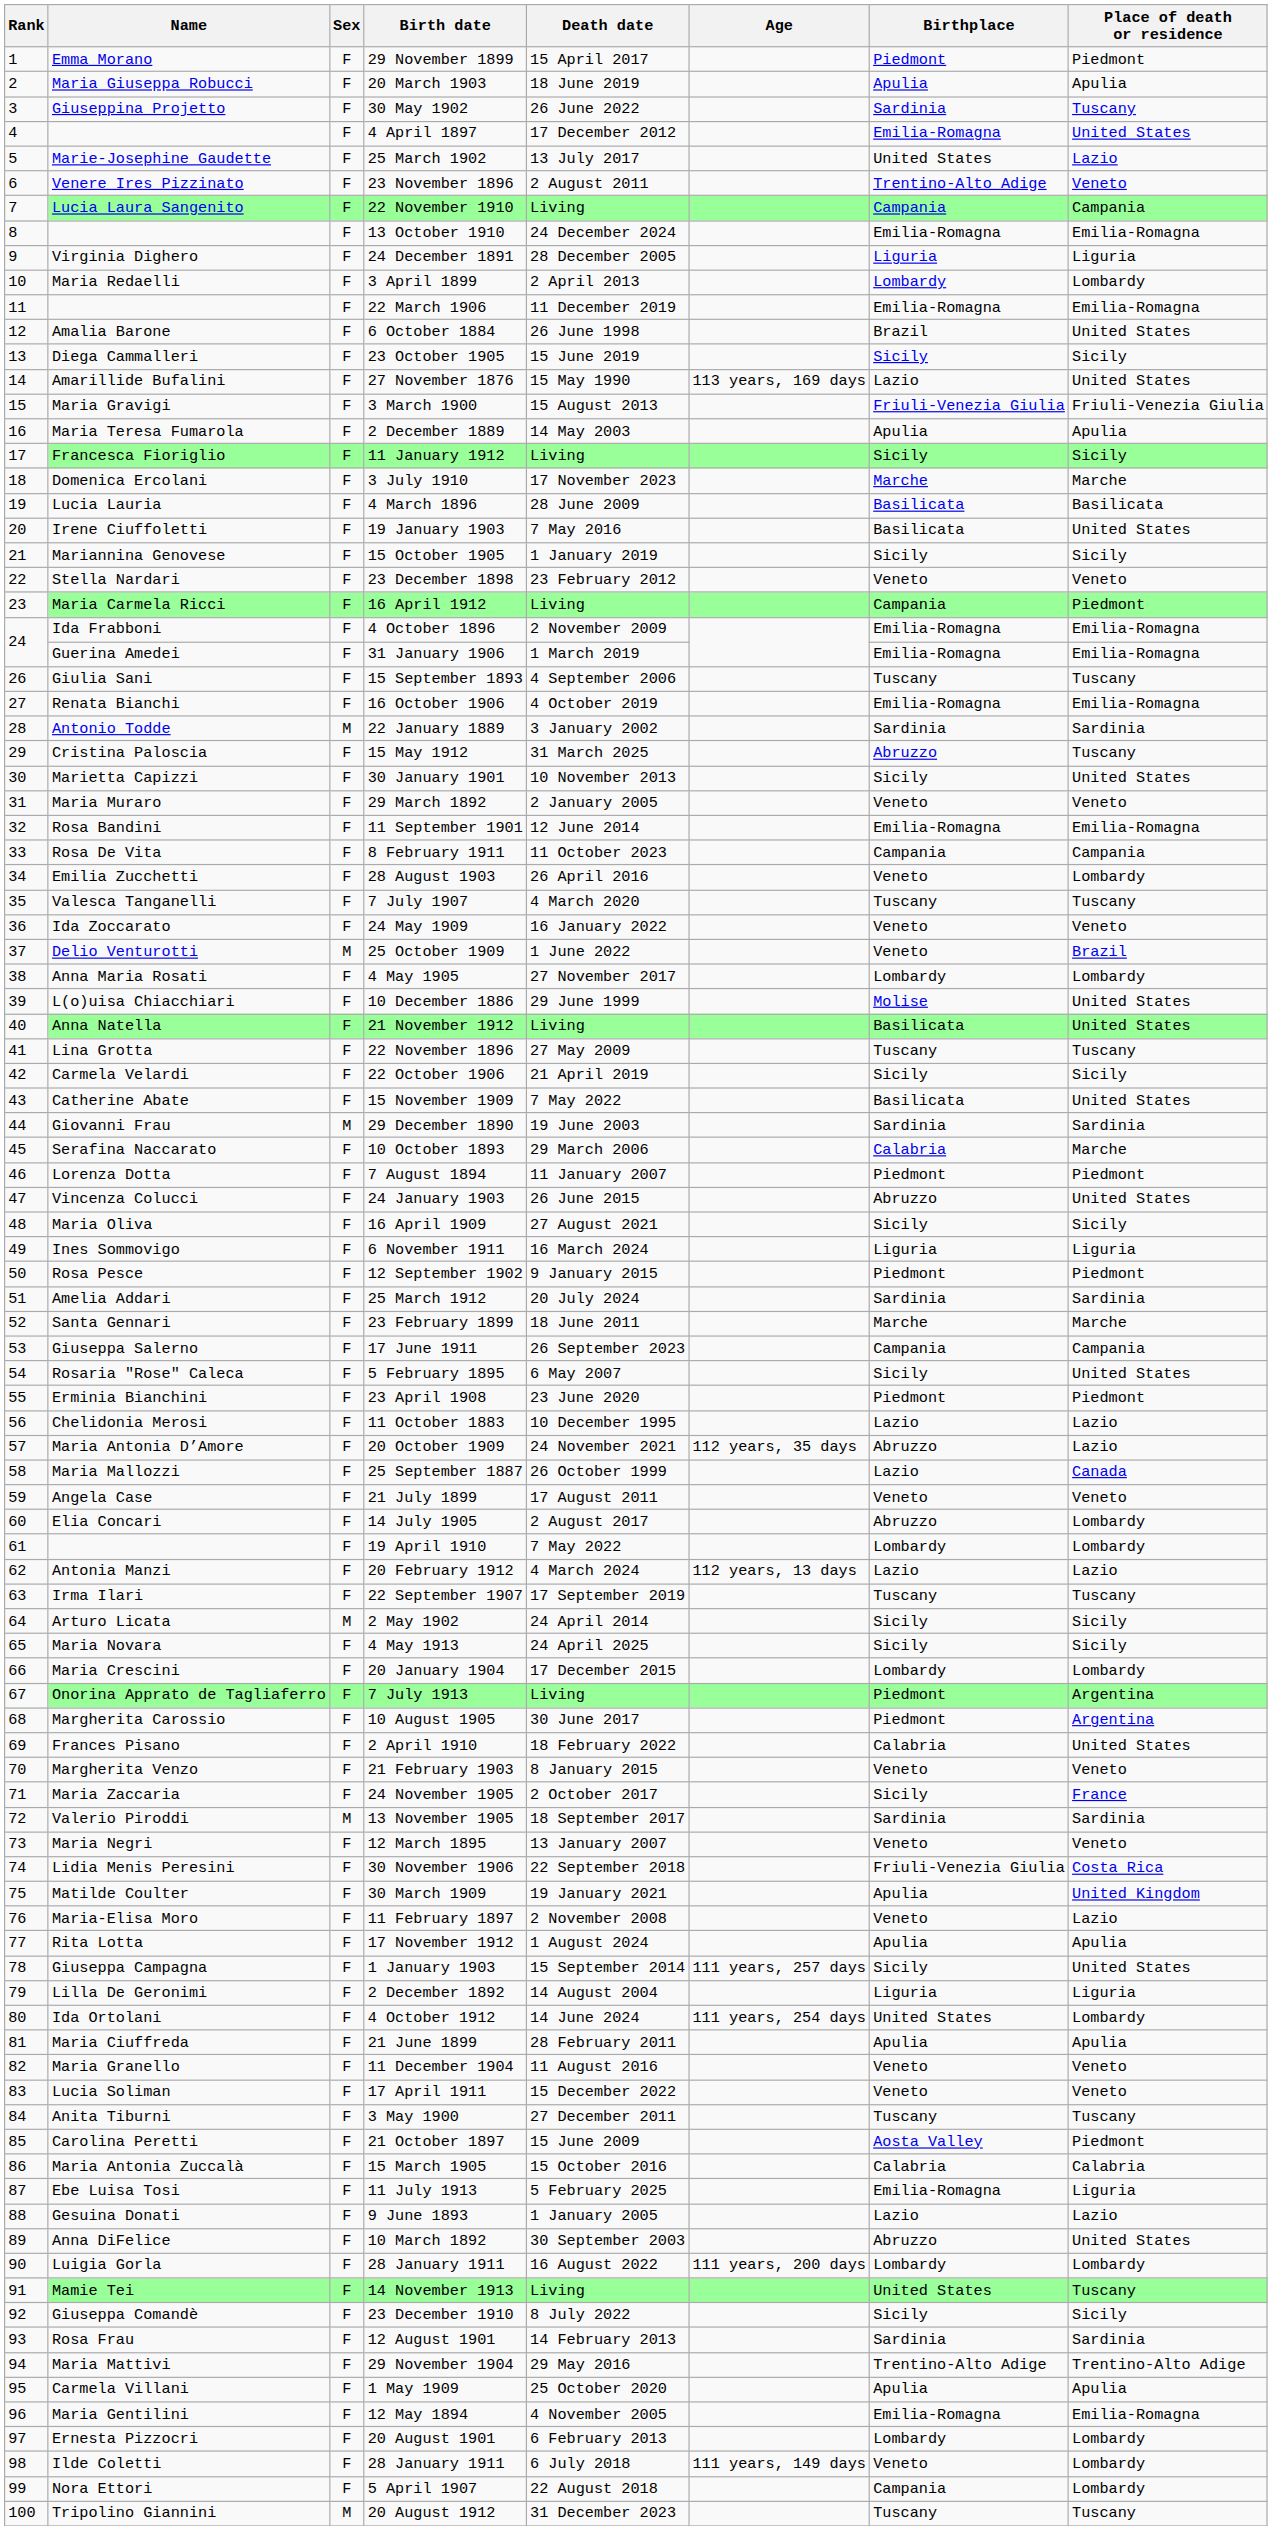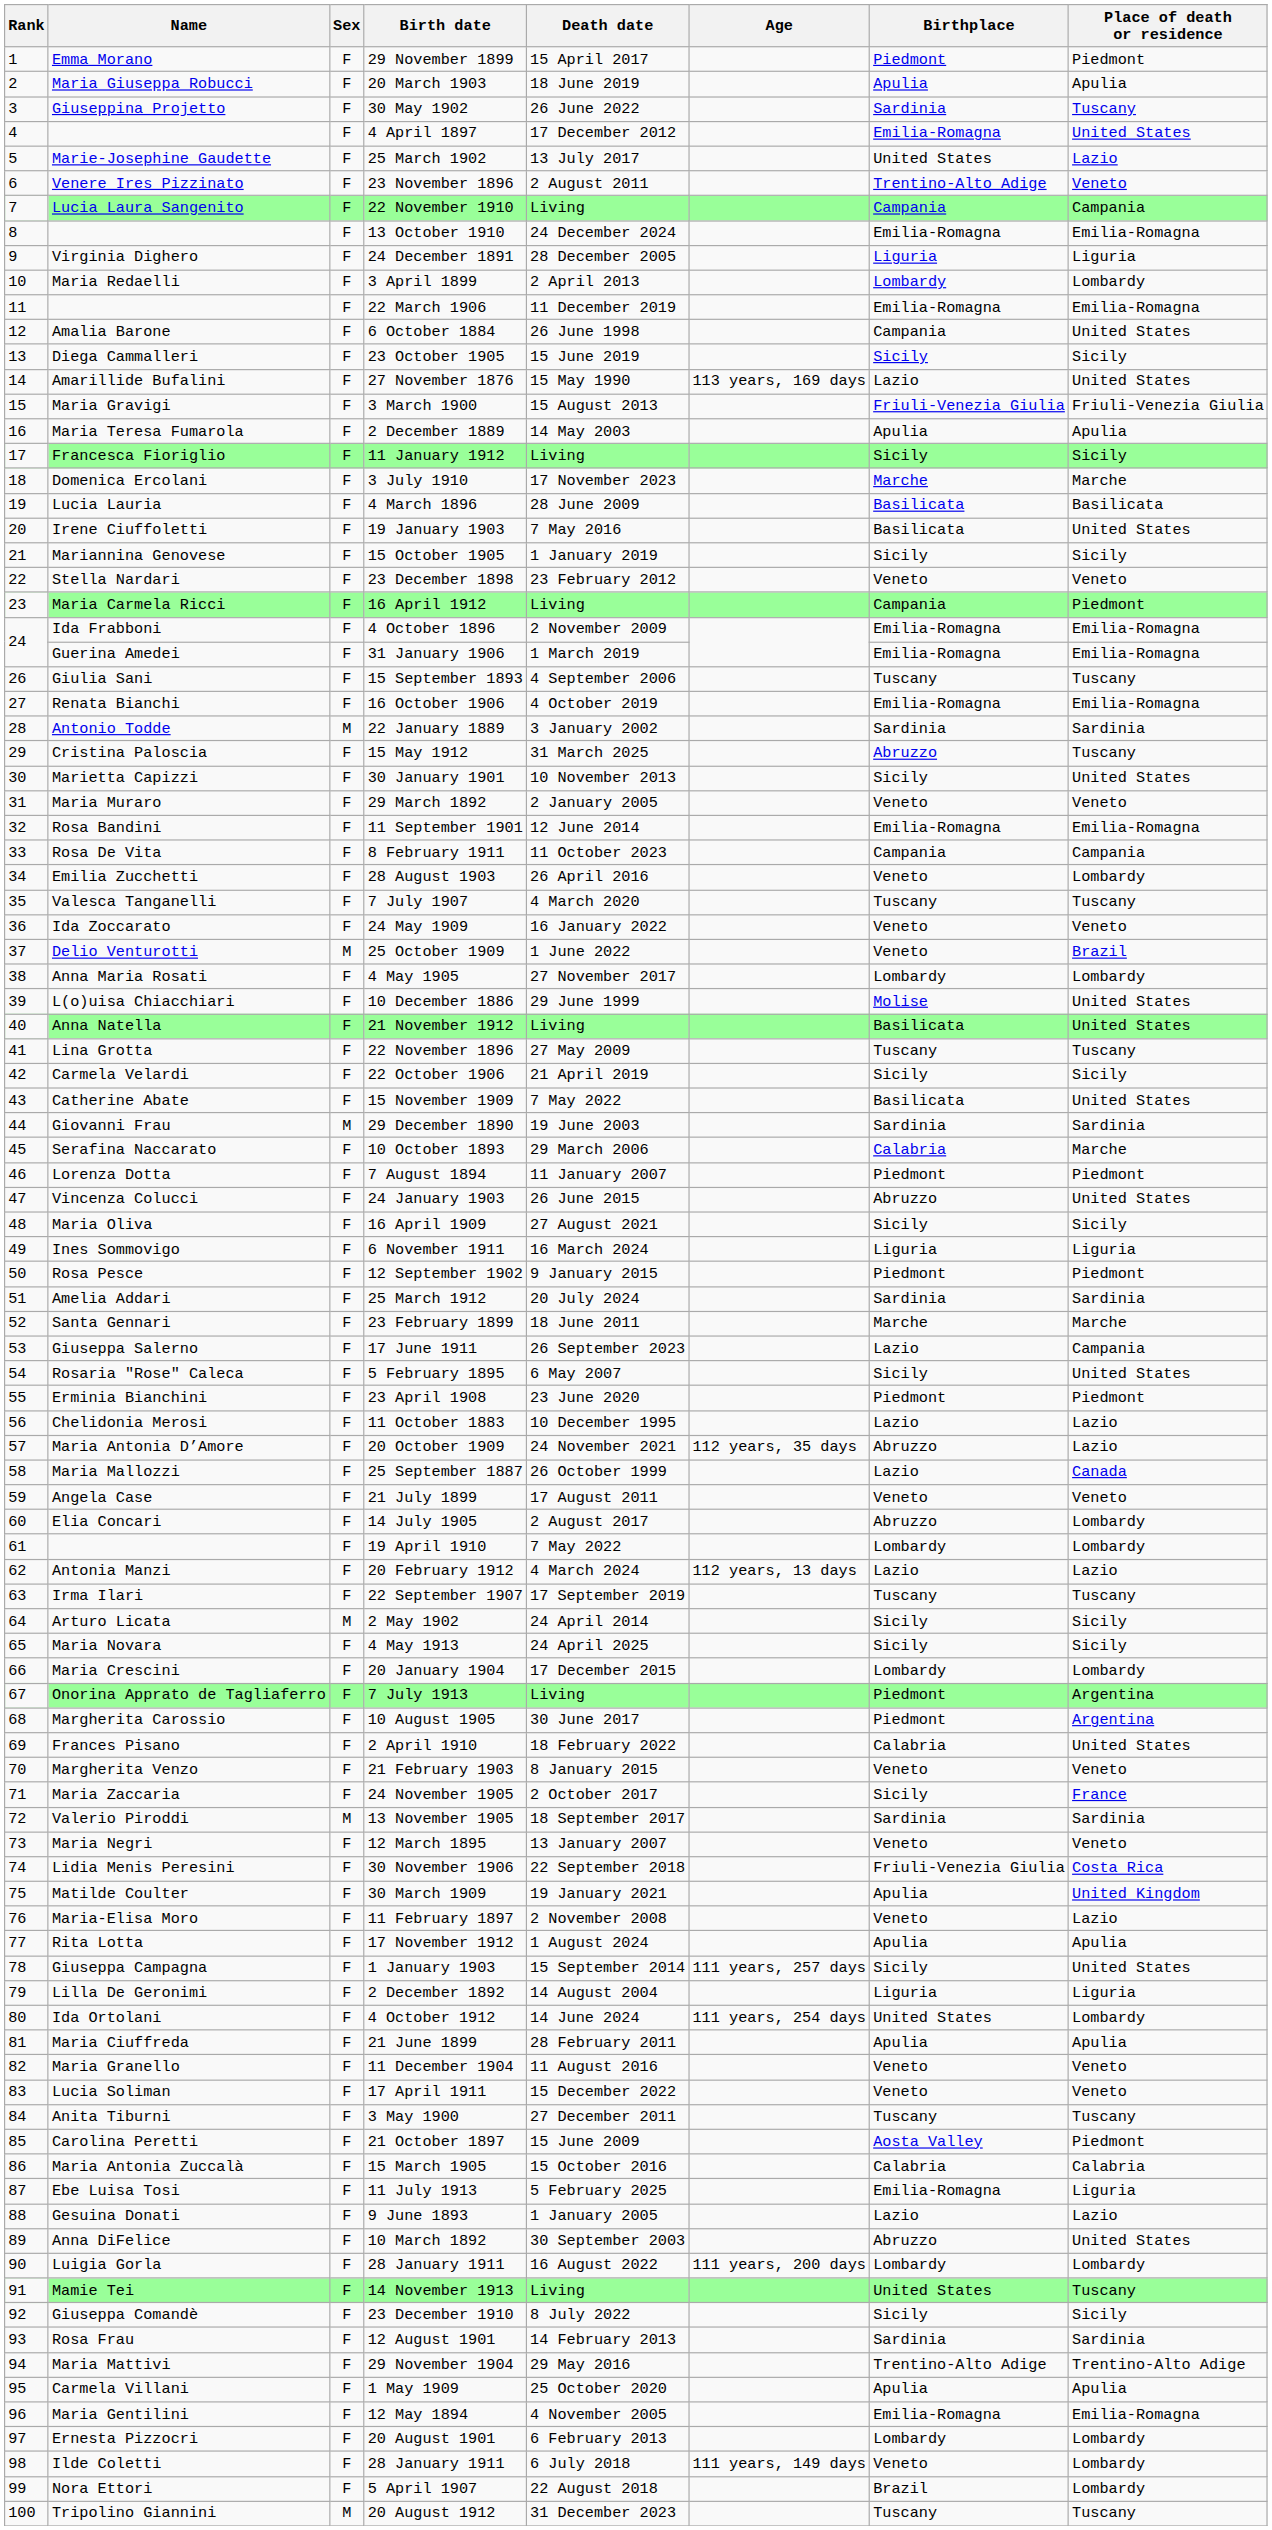6 October 1884 | Birthplace: Brazil -> Campania
17 June 1911 | Birthplace: Campania -> Lazio
5 April 1907 | Birthplace: Campania -> Brazil
